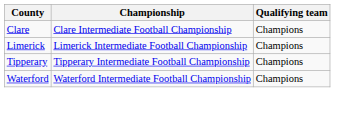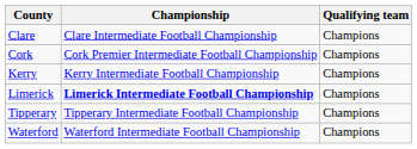+ row: Cork | Cork Premier Intermediate Football Championship | Champions
+ row: Kerry | Kerry Intermediate Football Championship | Champions
Limerick | Championship: normal -> bold
